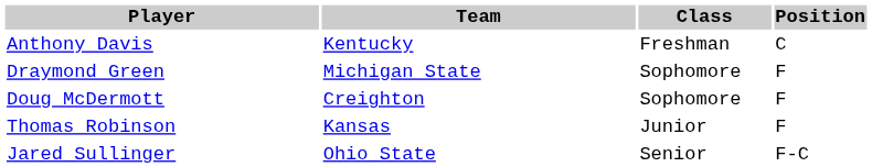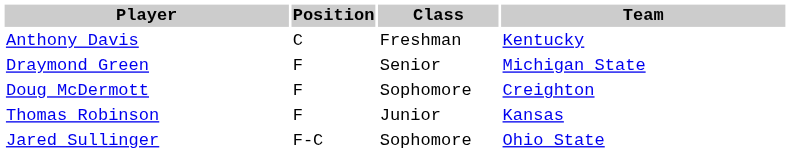columns swapped: Position <-> Team
Draymond Green | Class: Sophomore -> Senior
Jared Sullinger | Class: Senior -> Sophomore
